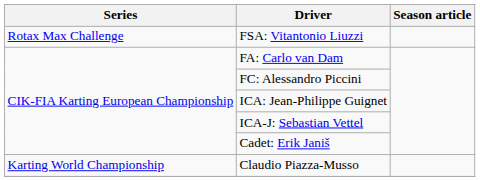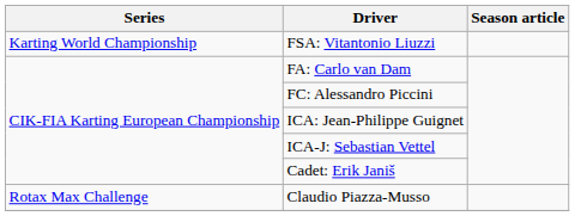FSA: Vitantonio Liuzzi | Series: Rotax Max Challenge -> Karting World Championship
Claudio Piazza-Musso | Series: Karting World Championship -> Rotax Max Challenge
